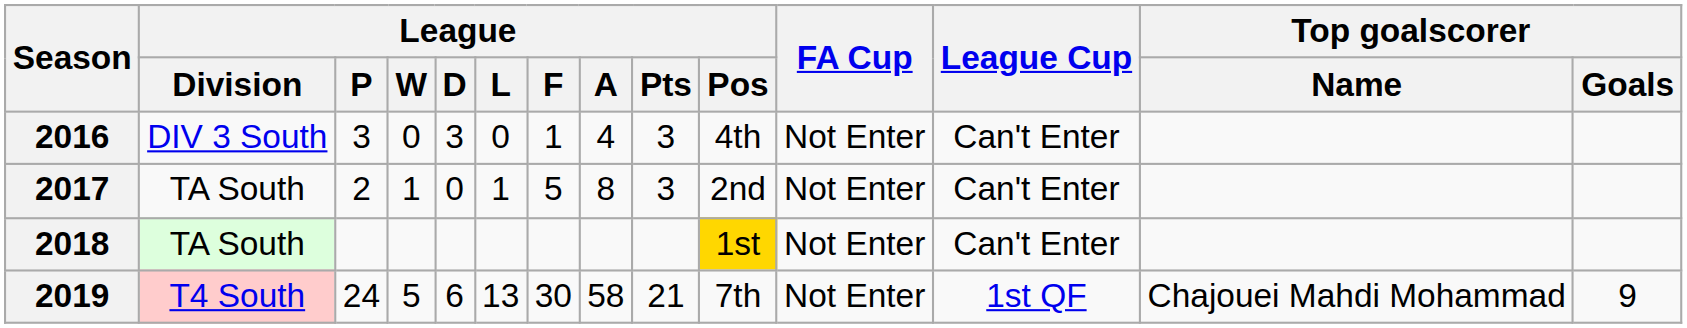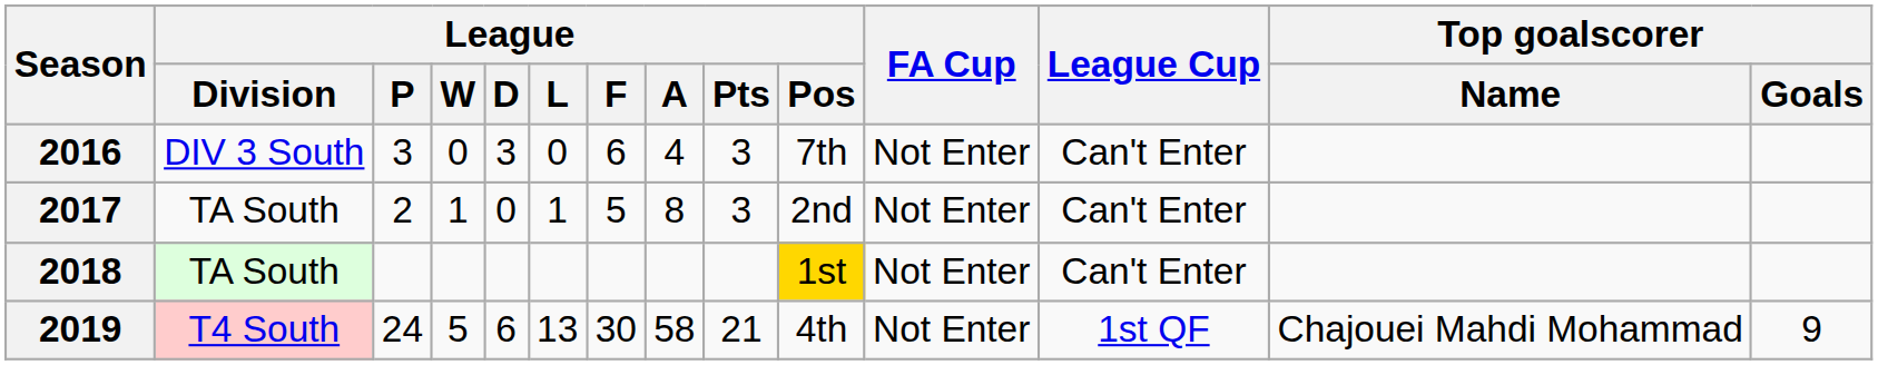2016 | League / F: 1 -> 6
2016 | League / Pos: 4th -> 7th
2019 | League / Pos: 7th -> 4th
